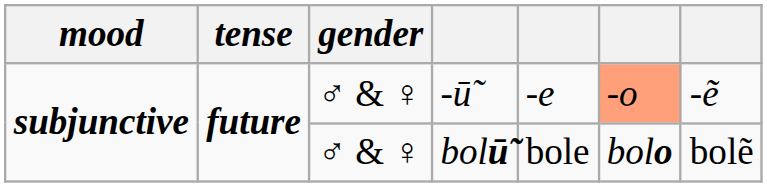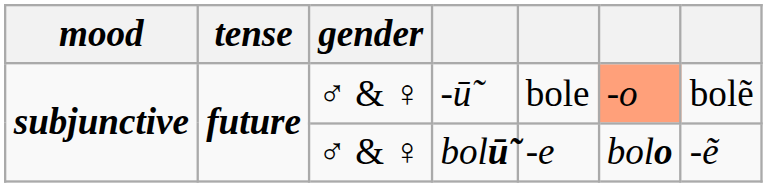-ū̃ | column 5: -e -> bole
-ū̃ | column 7: -ẽ -> bolẽ
bolū̃ | column 5: bole -> -e
bolū̃ | column 7: bolẽ -> -ẽ
